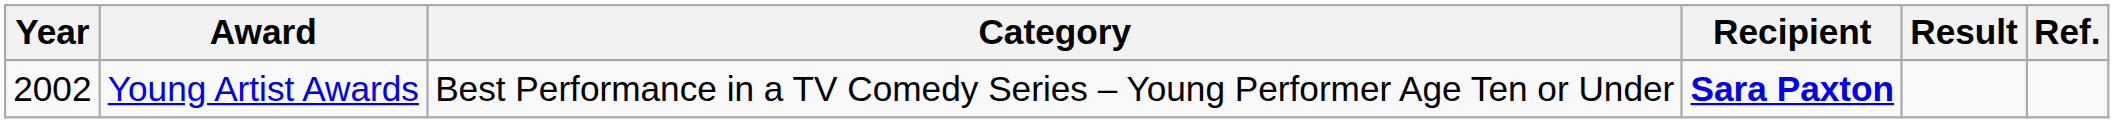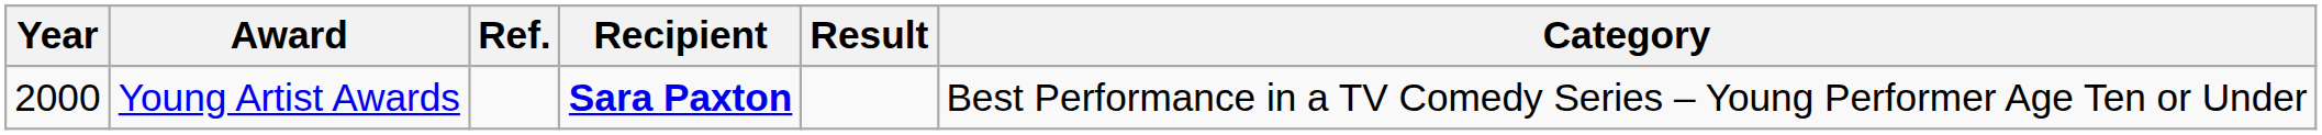columns swapped: Category <-> Ref.
Young Artist Awards | Year: 2002 -> 2000
